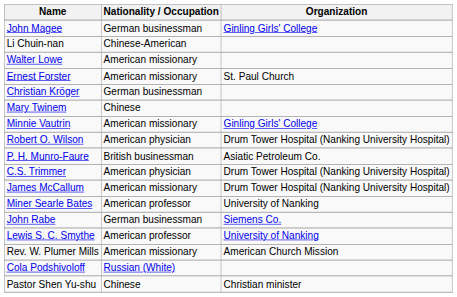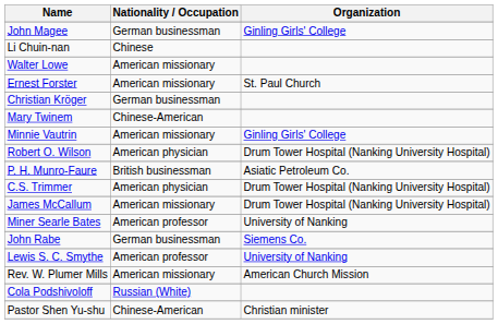Li Chuin-nan | Nationality / Occupation: Chinese-American -> Chinese
Mary Twinem | Nationality / Occupation: Chinese -> Chinese-American
Pastor Shen Yu-shu | Nationality / Occupation: Chinese -> Chinese-American
